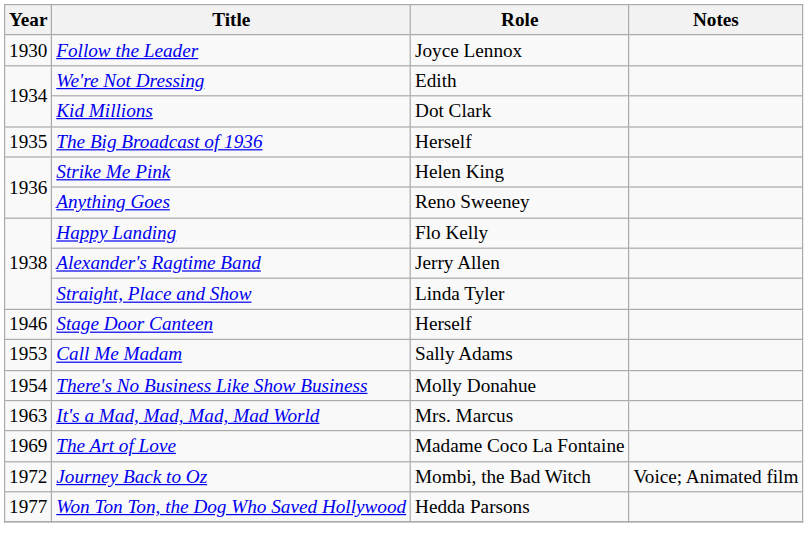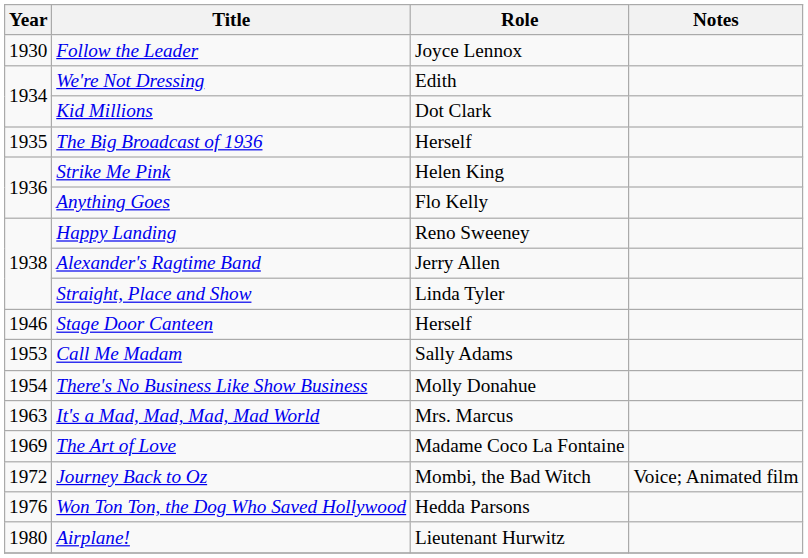Anything Goes | Role: Reno Sweeney -> Flo Kelly
Happy Landing | Role: Flo Kelly -> Reno Sweeney
Won Ton Ton, the Dog Who Saved Hollywood | Year: 1977 -> 1976
+ row: 1980 | Airplane! | Lieutenant Hurwitz
